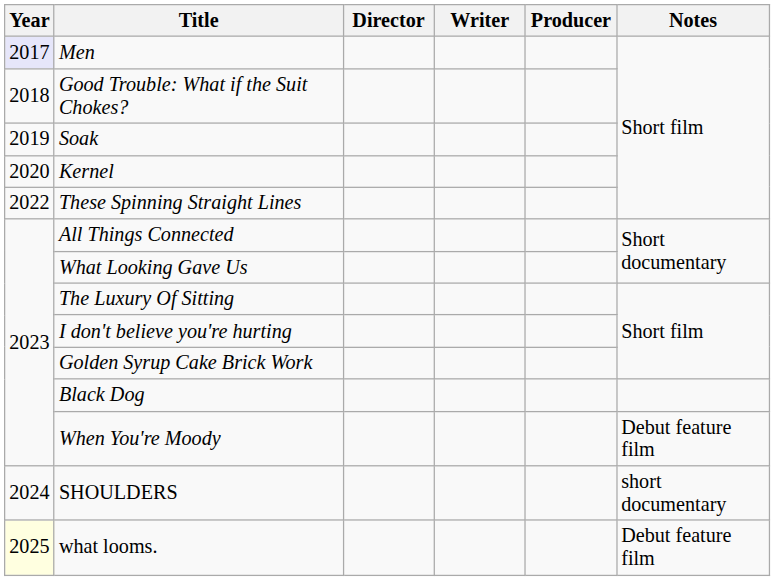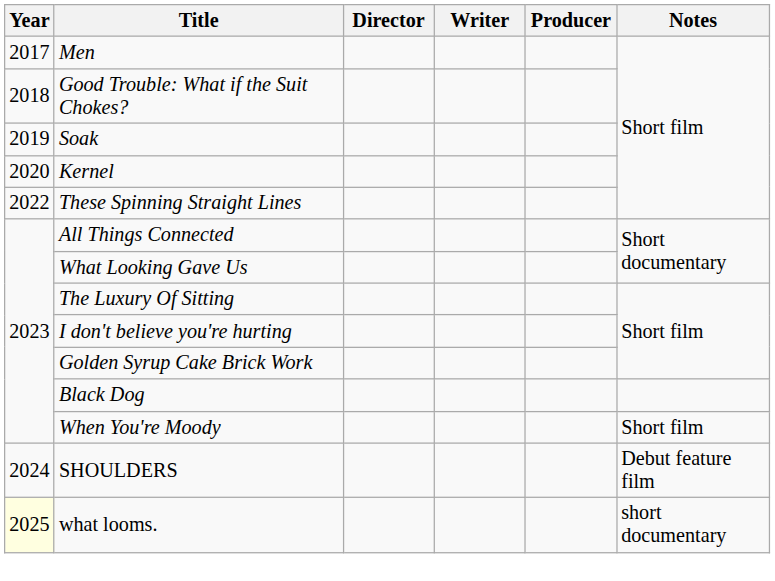Men | Year: lavender background -> no background
When You're Moody | Notes: Debut feature film -> Short film
SHOULDERS | Notes: short documentary -> Debut feature film
what looms. | Notes: Debut feature film -> short documentary
